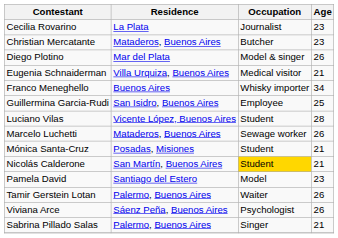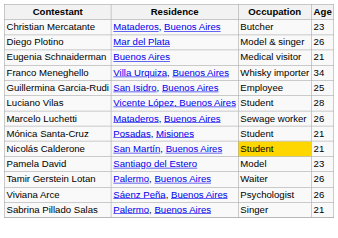- row: Cecilia Rovarino | La Plata | Journalist | 23
Eugenia Schnaiderman | Residence: Villa Urquiza, Buenos Aires -> Buenos Aires
Franco Meneghello | Residence: Buenos Aires -> Villa Urquiza, Buenos Aires
